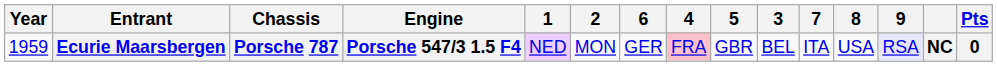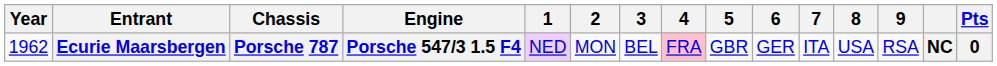columns swapped: 3 <-> 6
Ecurie Maarsbergen | Year: 1959 -> 1962
Ecurie Maarsbergen | 9: lavender background -> no background
